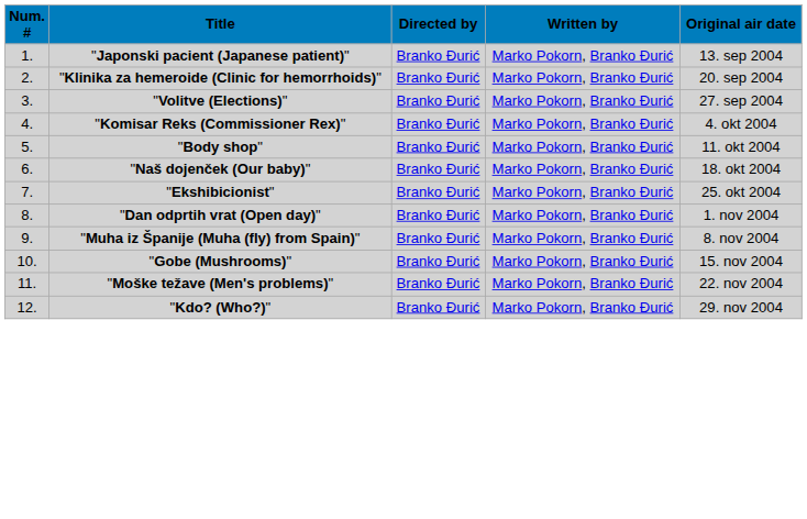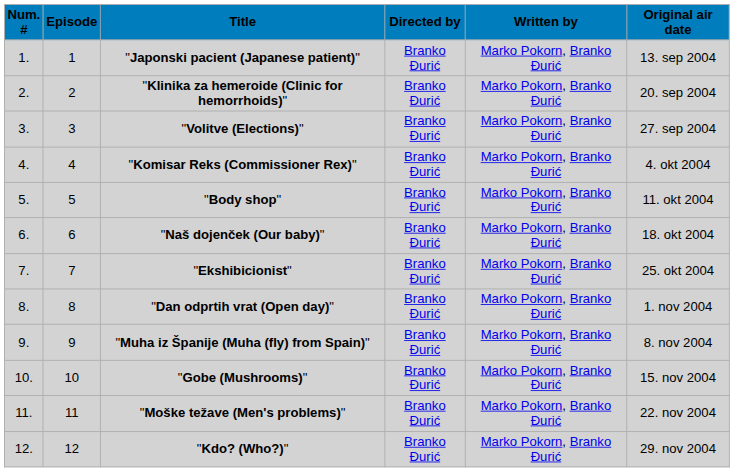+ column: Episode | 1 | 2 | 3 | 4 | 5 | 6 | 7 | 8 | 9 | 10 | 11 | 12
